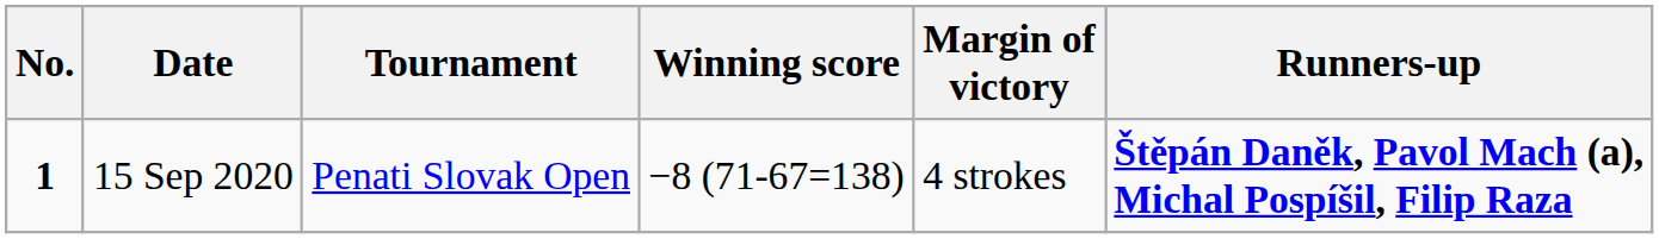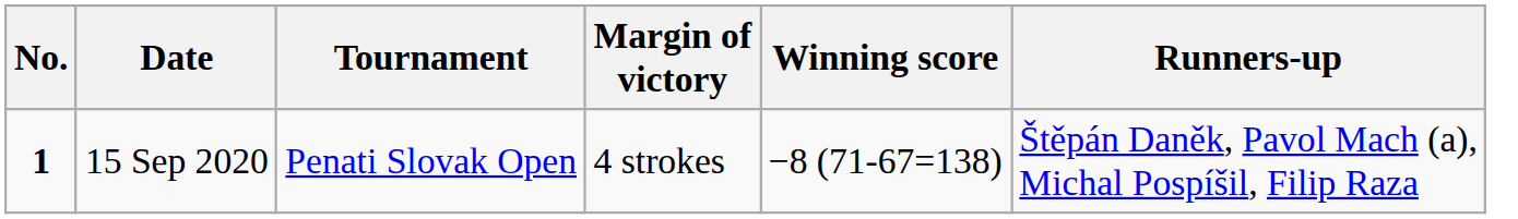columns swapped: Winning score <-> Margin of victory
15 Sep 2020 | Runners-up: bold -> normal
